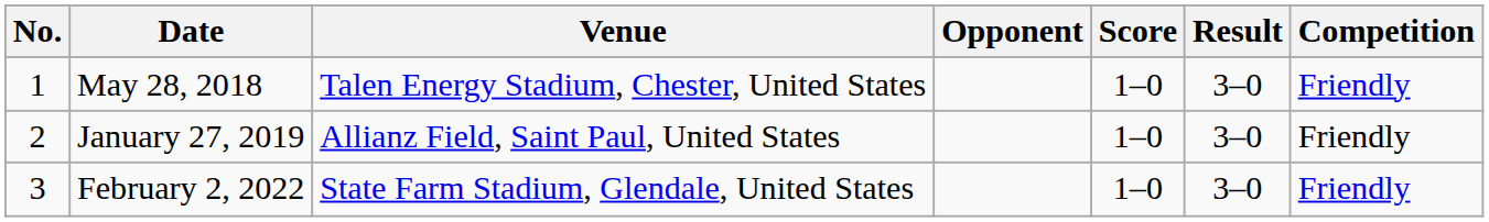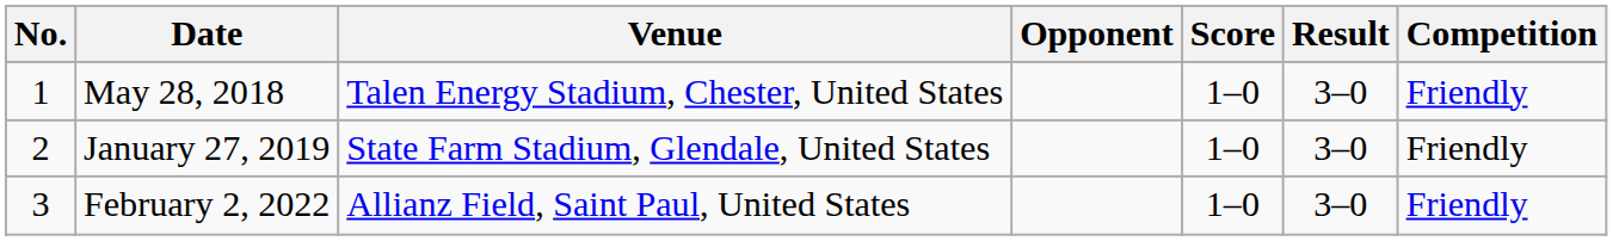January 27, 2019 | Venue: Allianz Field, Saint Paul, United States -> State Farm Stadium, Glendale, United States
February 2, 2022 | Venue: State Farm Stadium, Glendale, United States -> Allianz Field, Saint Paul, United States
